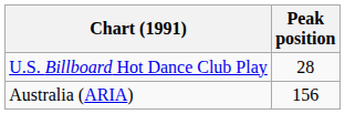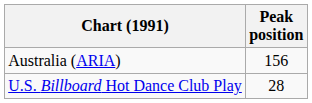rows swapped: Australia (ARIA) <-> U.S. Billboard Hot Dance Club Play
